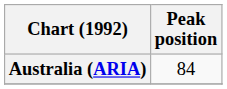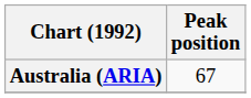Australia (ARIA) | Peak position: 84 -> 67
